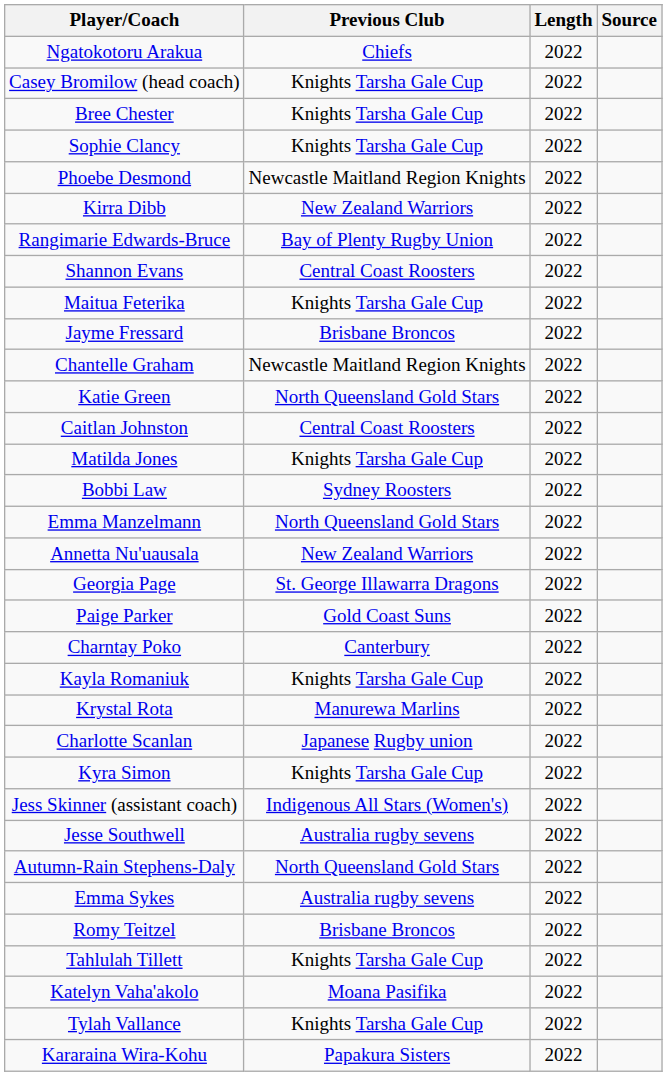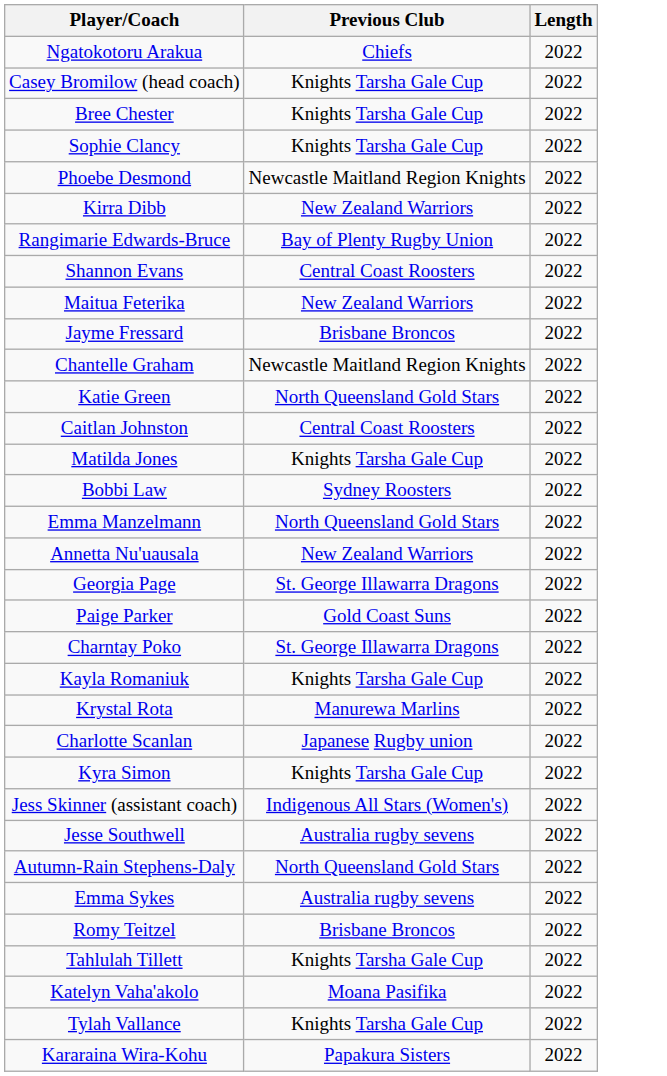- column: Source
Maitua Feterika | Previous Club: Knights Tarsha Gale Cup -> New Zealand Warriors
Charntay Poko | Previous Club: Canterbury -> St. George Illawarra Dragons
